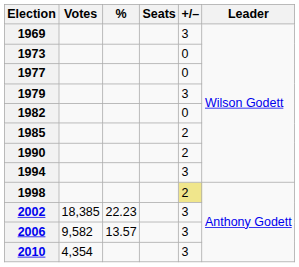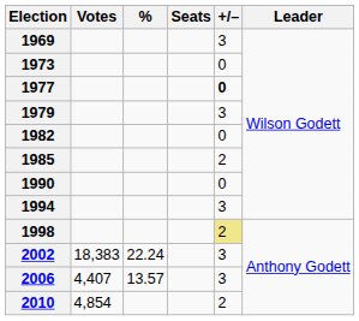1977 | +/–: normal -> bold
1990 | +/–: 2 -> 0
2002 | Votes: 18,385 -> 18,383
2002 | %: 22.23 -> 22.24
2006 | Votes: 9,582 -> 4,407
2010 | Votes: 4,354 -> 4,854
2010 | +/–: 3 -> 2
